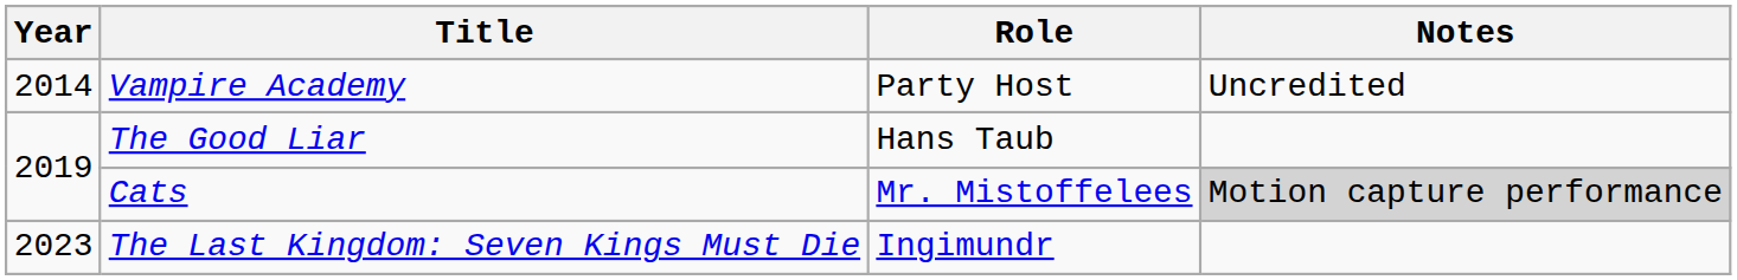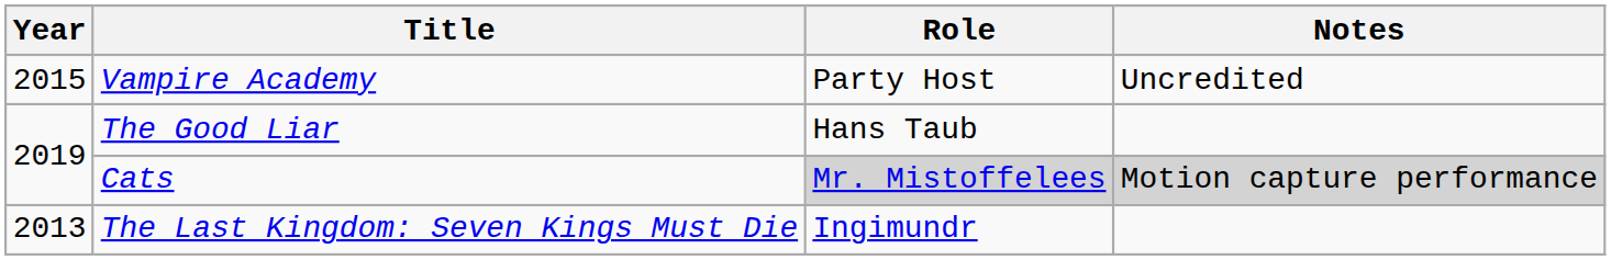Vampire Academy | Year: 2014 -> 2015
Cats | Role: no background -> lightgrey background
The Last Kingdom: Seven Kings Must Die | Year: 2023 -> 2013
